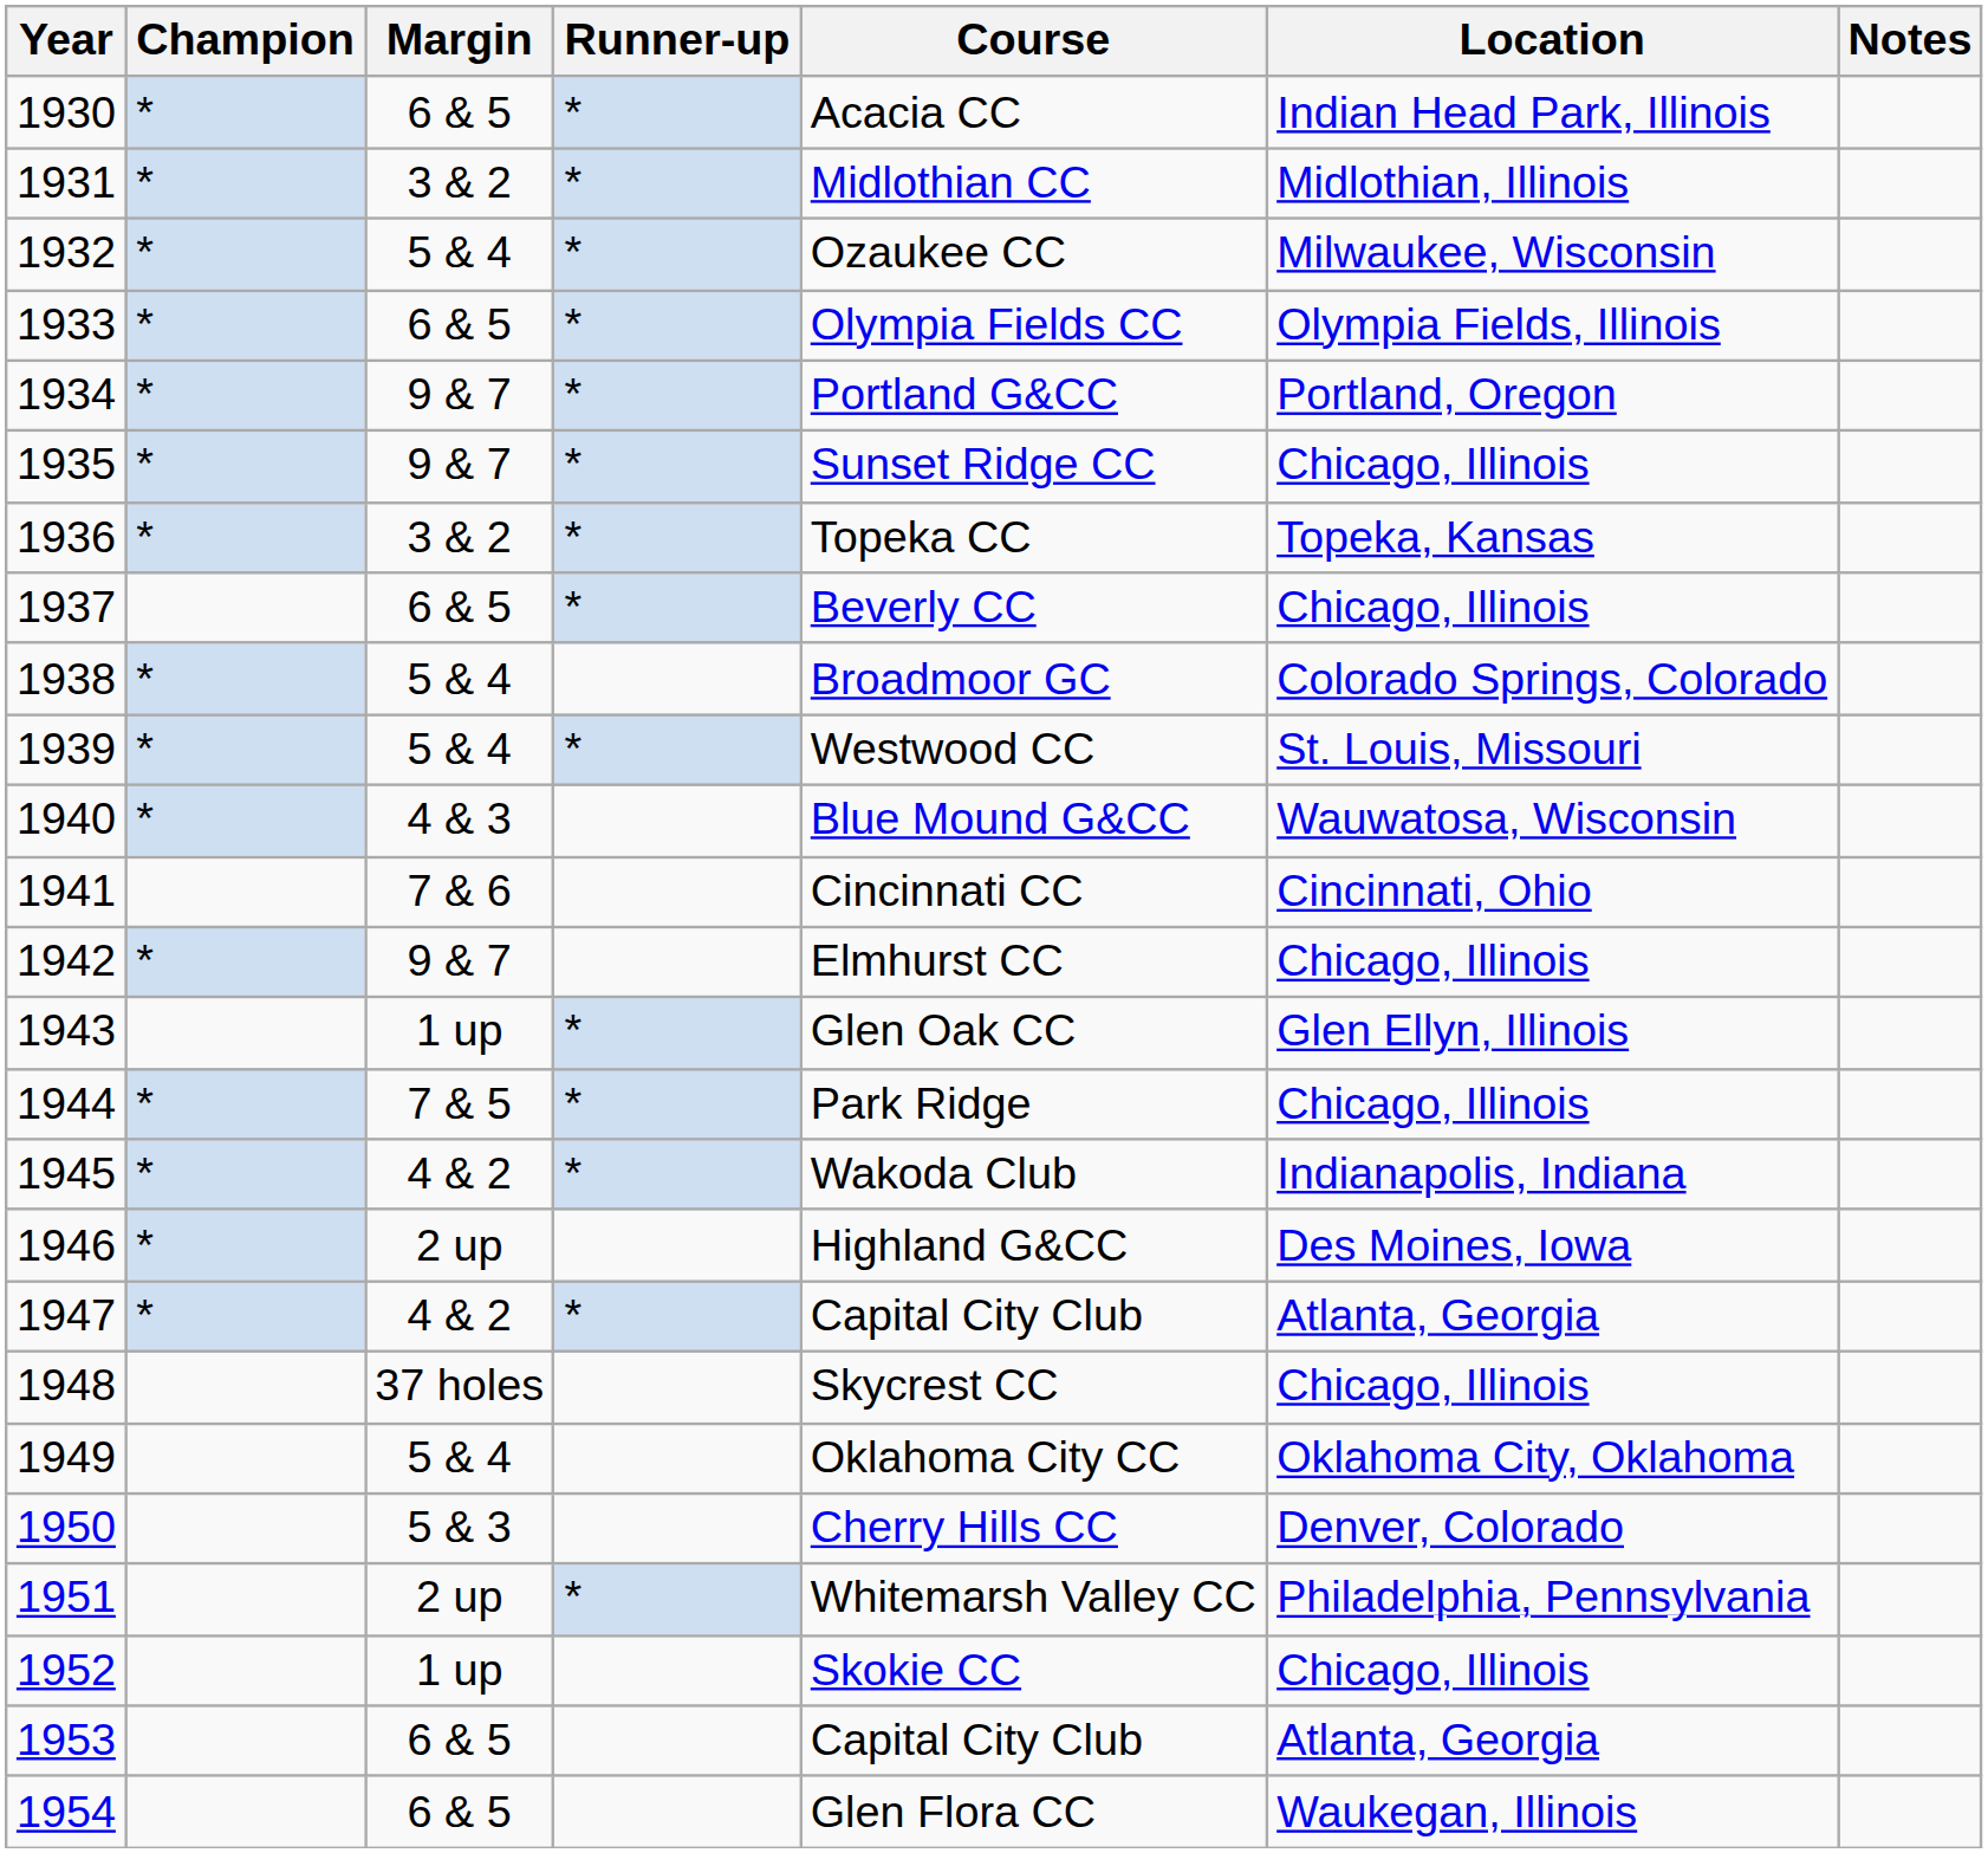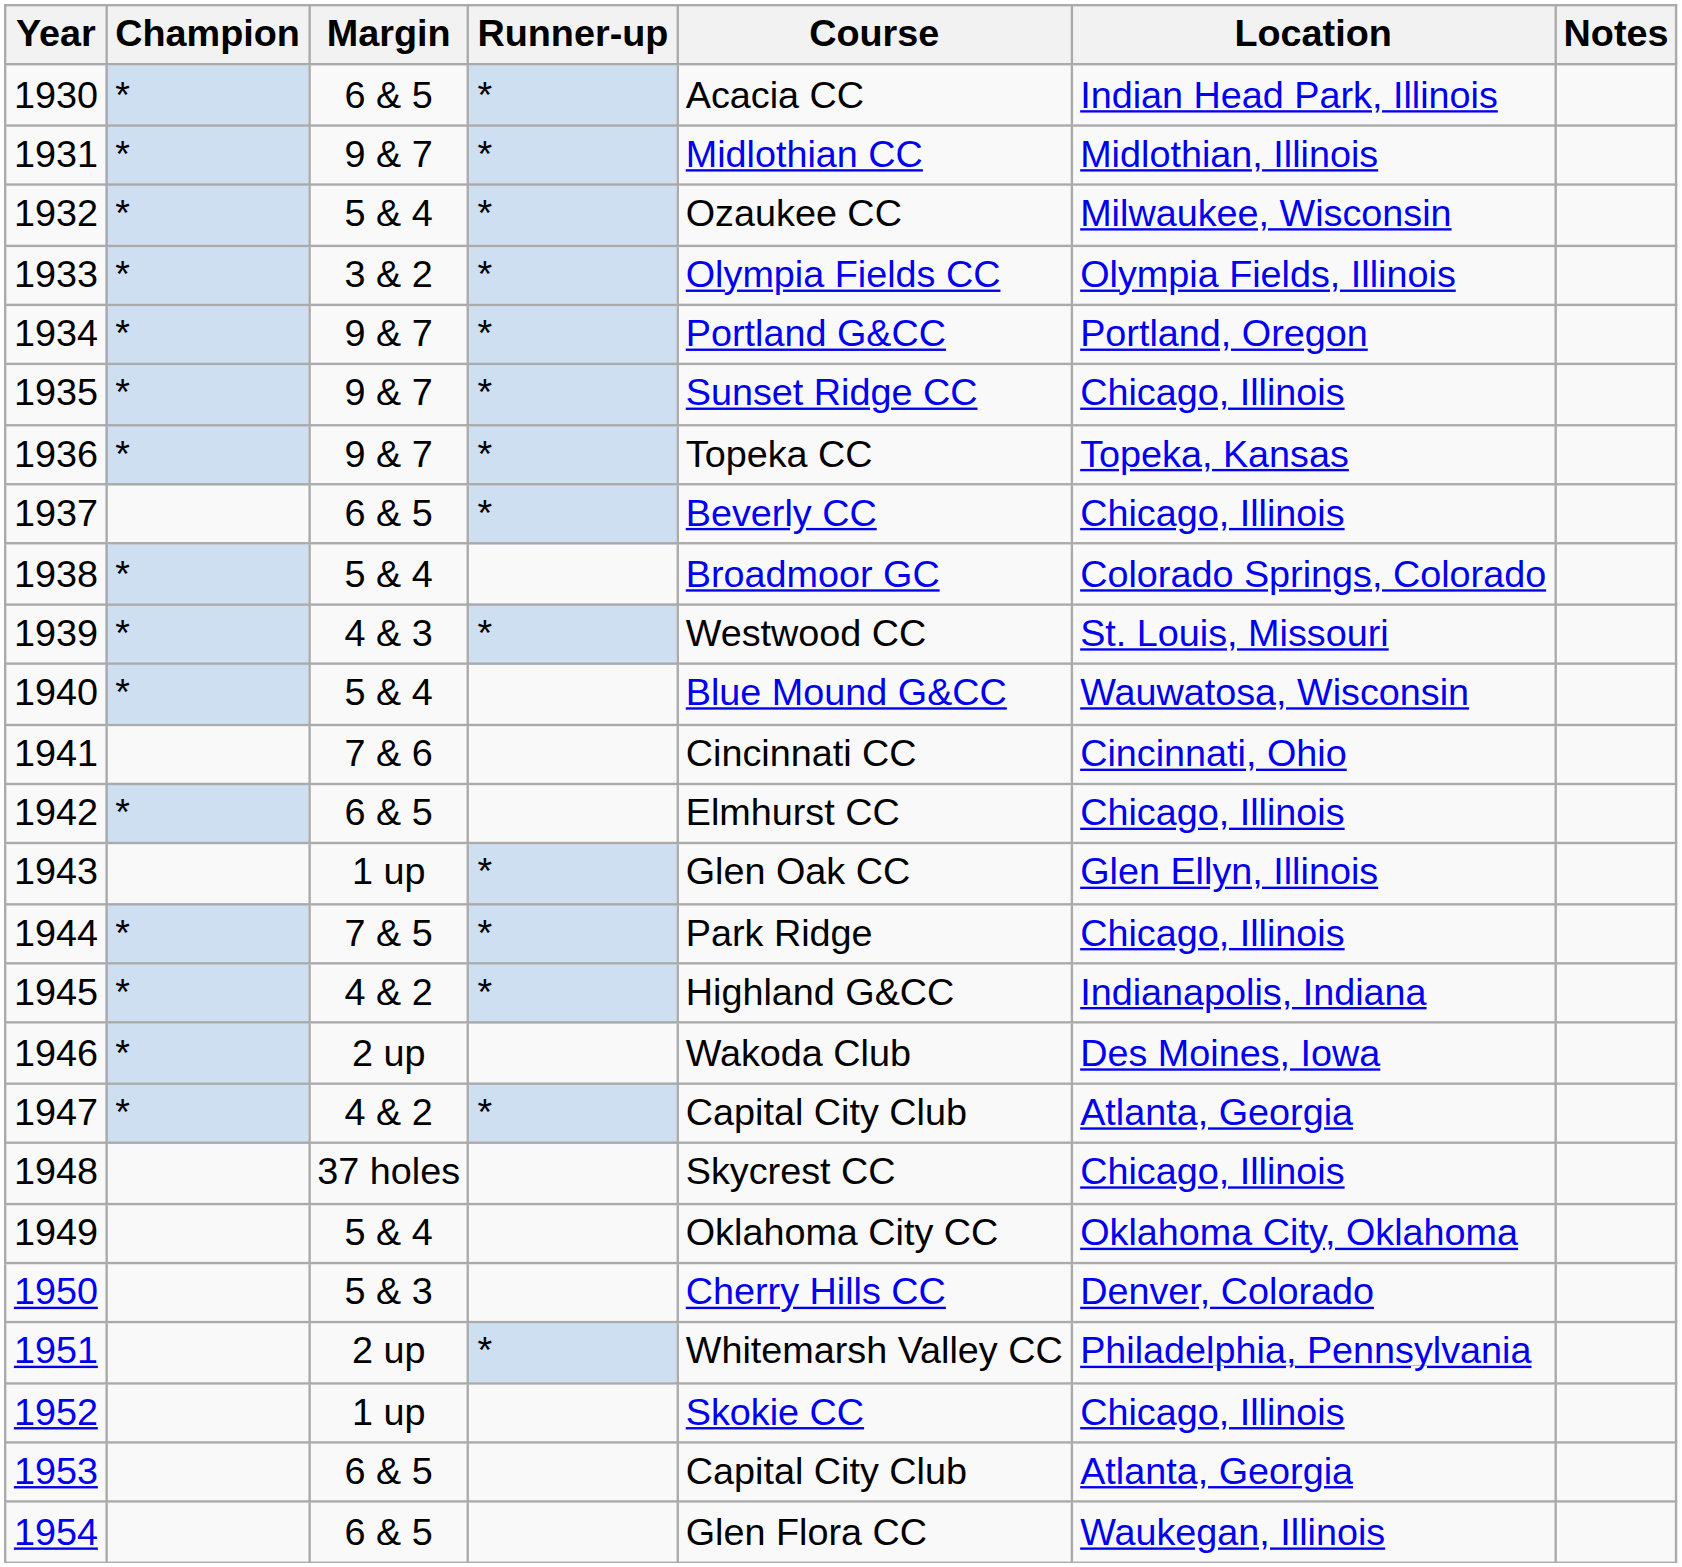1931 | Margin: 3 & 2 -> 9 & 7
1933 | Margin: 6 & 5 -> 3 & 2
1936 | Margin: 3 & 2 -> 9 & 7
1939 | Margin: 5 & 4 -> 4 & 3
1940 | Margin: 4 & 3 -> 5 & 4
1942 | Margin: 9 & 7 -> 6 & 5
1945 | Course: Wakoda Club -> Highland G&CC
1946 | Course: Highland G&CC -> Wakoda Club
